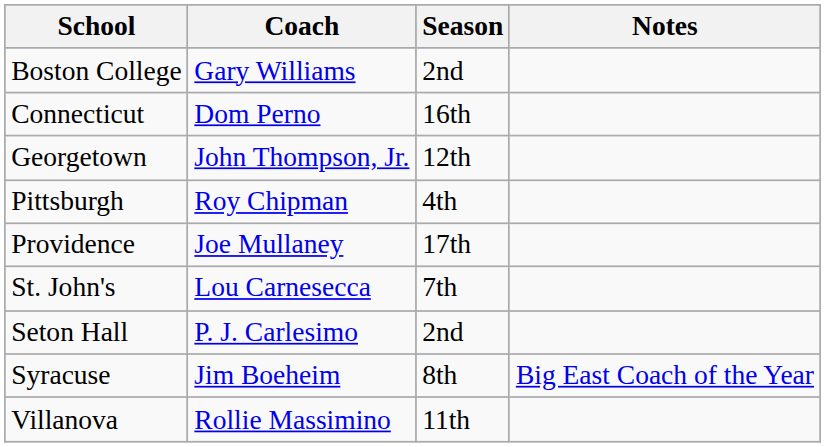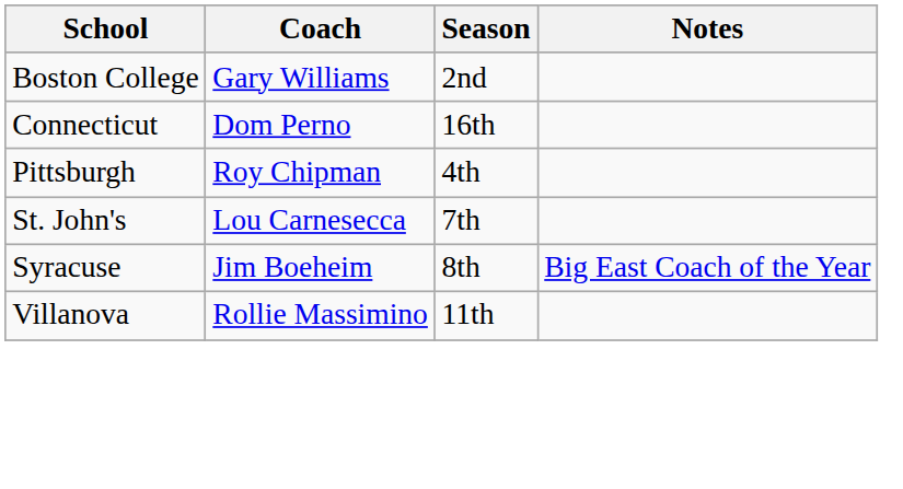- row: Georgetown | John Thompson, Jr. | 12th
- row: Providence | Joe Mullaney | 17th
- row: Seton Hall | P. J. Carlesimo | 2nd
